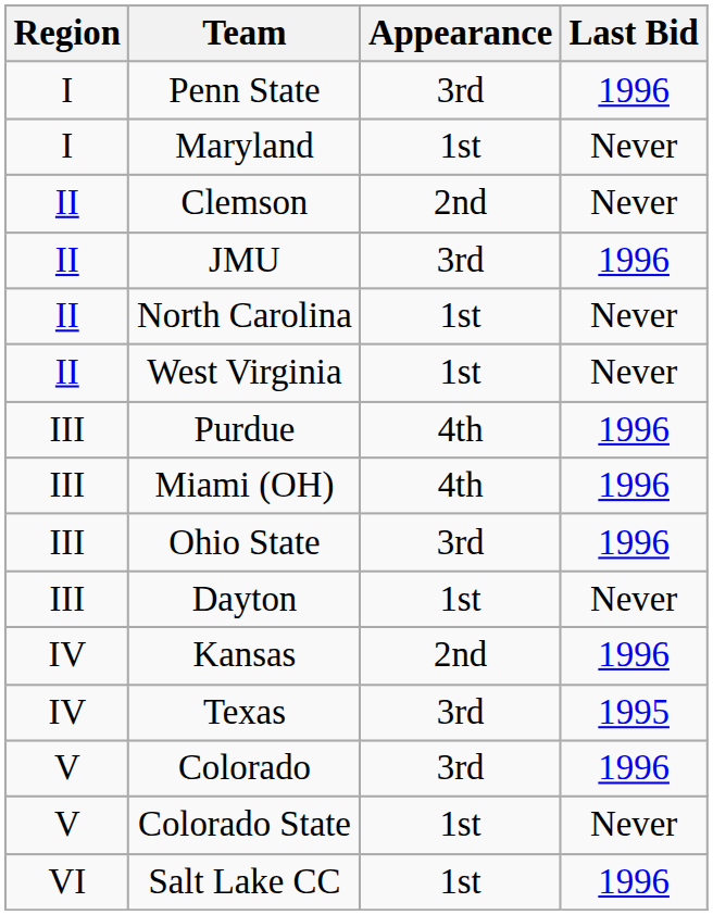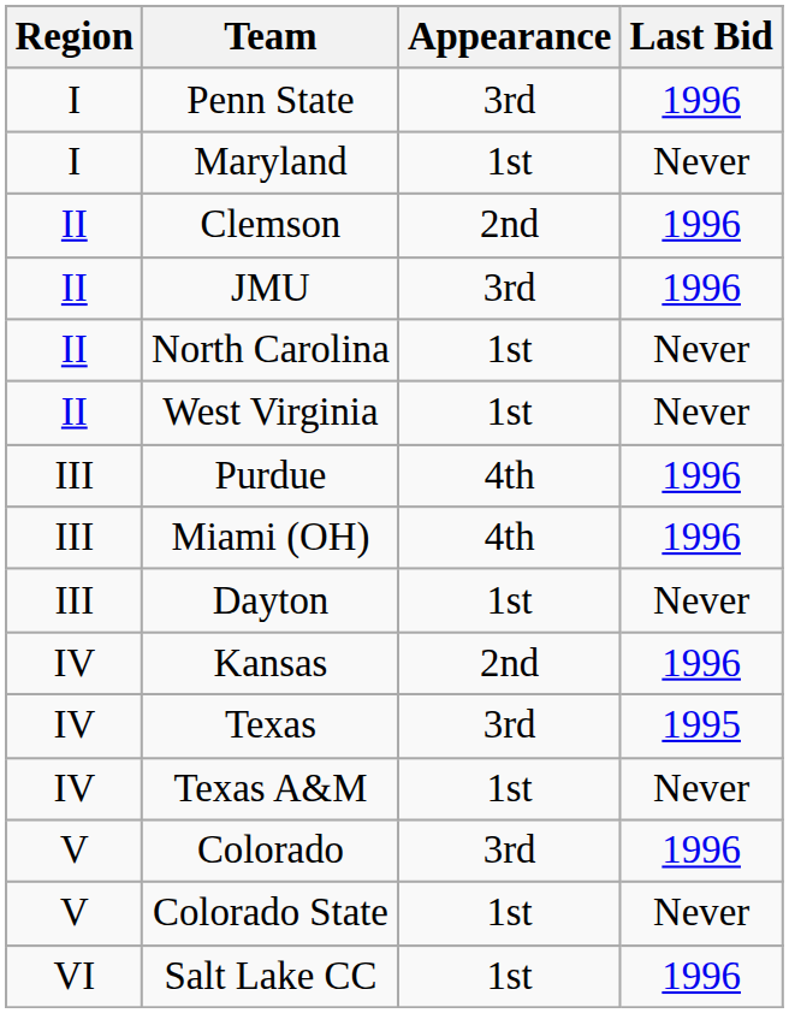Clemson | Last Bid: Never -> 1996
- row: III | Ohio State | 3rd | 1996
+ row: IV | Texas A&M | 1st | Never
